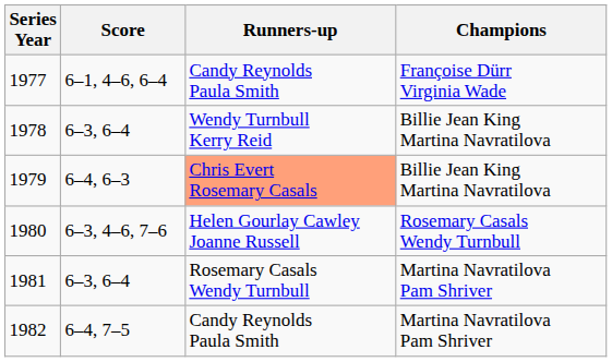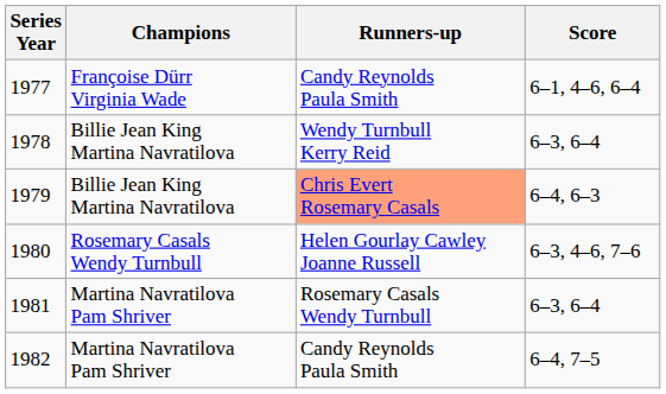columns swapped: Champions <-> Score
